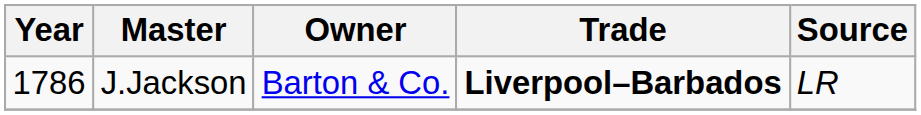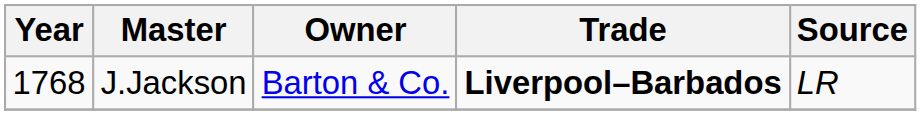J.Jackson | Year: 1786 -> 1768
